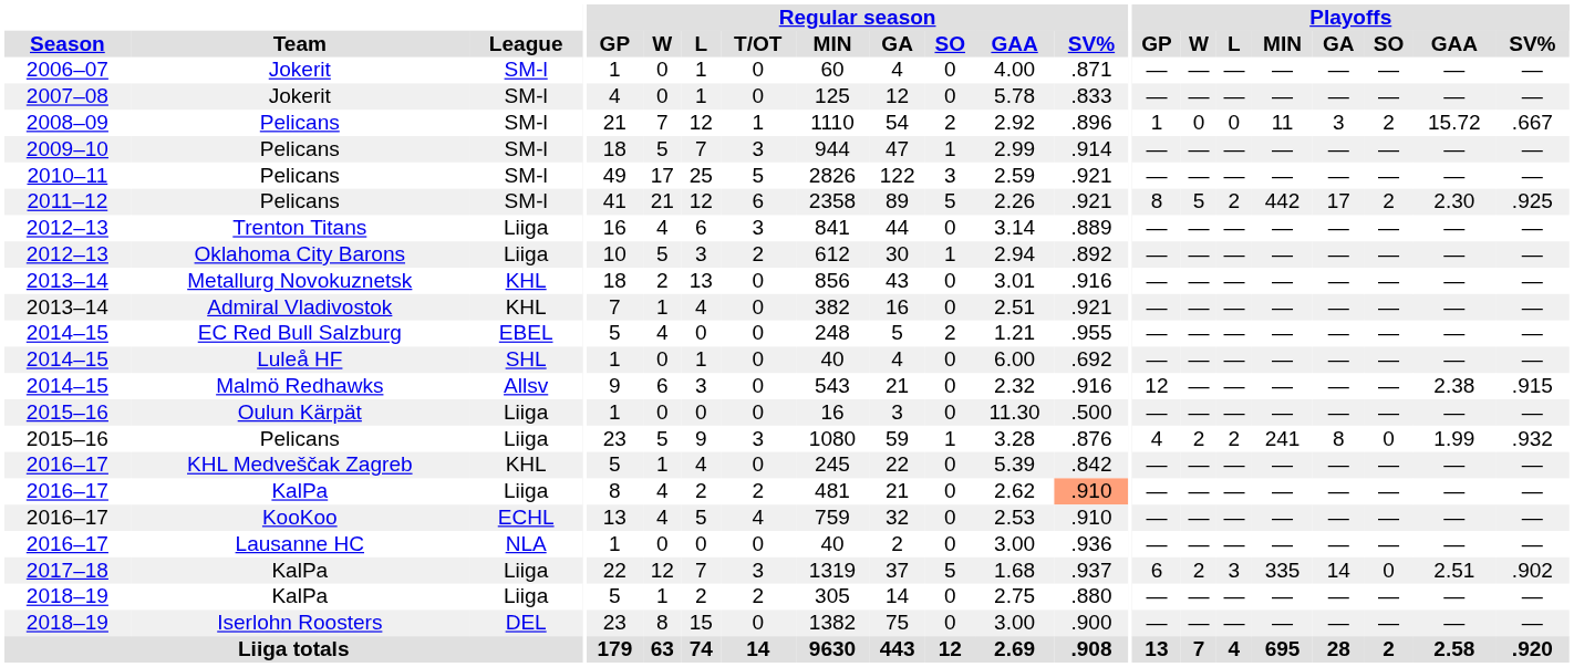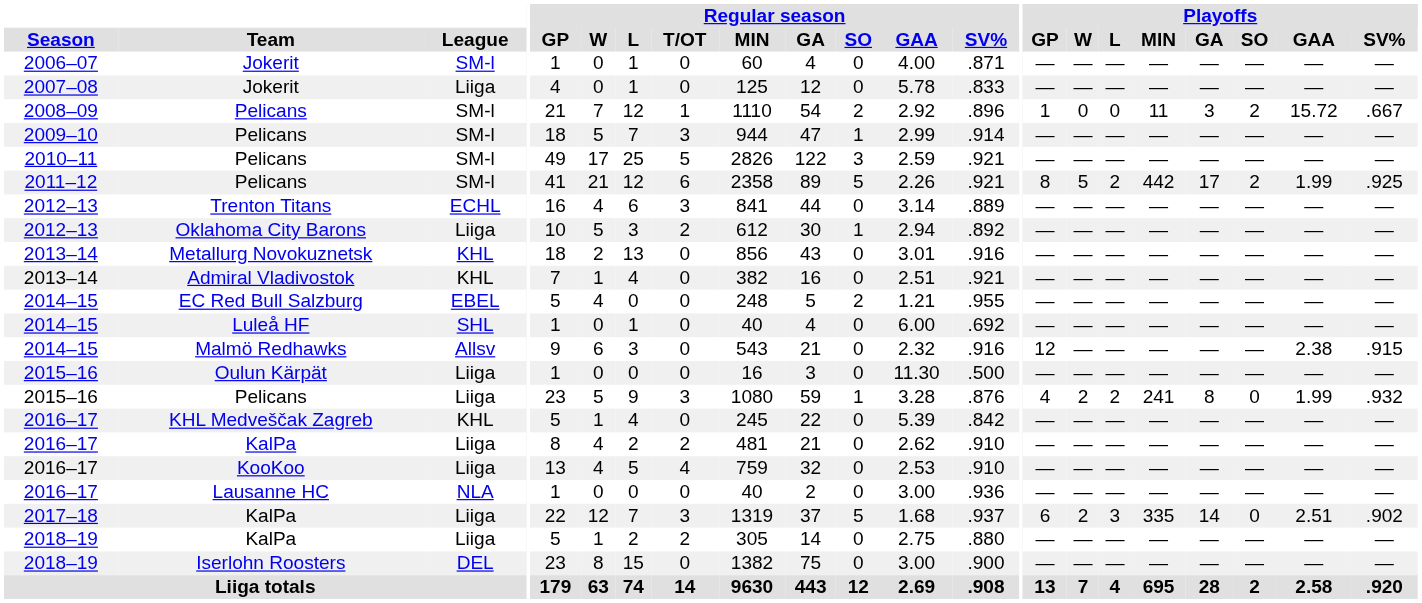2007–08 / Jokerit | League: SM-l -> Liiga
2011–12 / Pelicans | Playoffs / GAA: 2.30 -> 1.99
Trenton Titans | League: Liiga -> ECHL
2016–17 / KalPa | Regular season / SV%: lightsalmon background -> no background
KooKoo | League: ECHL -> Liiga
